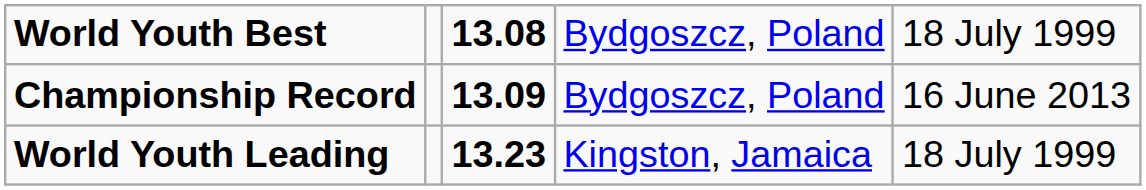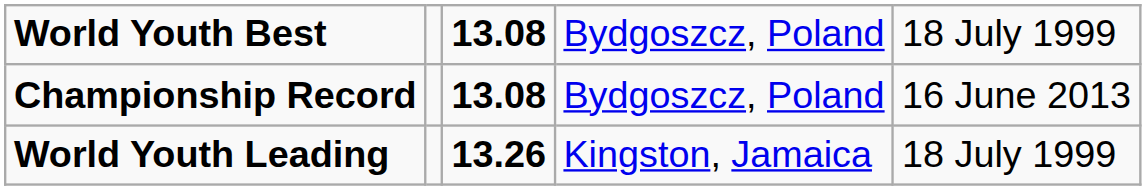Championship Record | column 3: 13.09 -> 13.08
World Youth Leading | column 3: 13.23 -> 13.26
